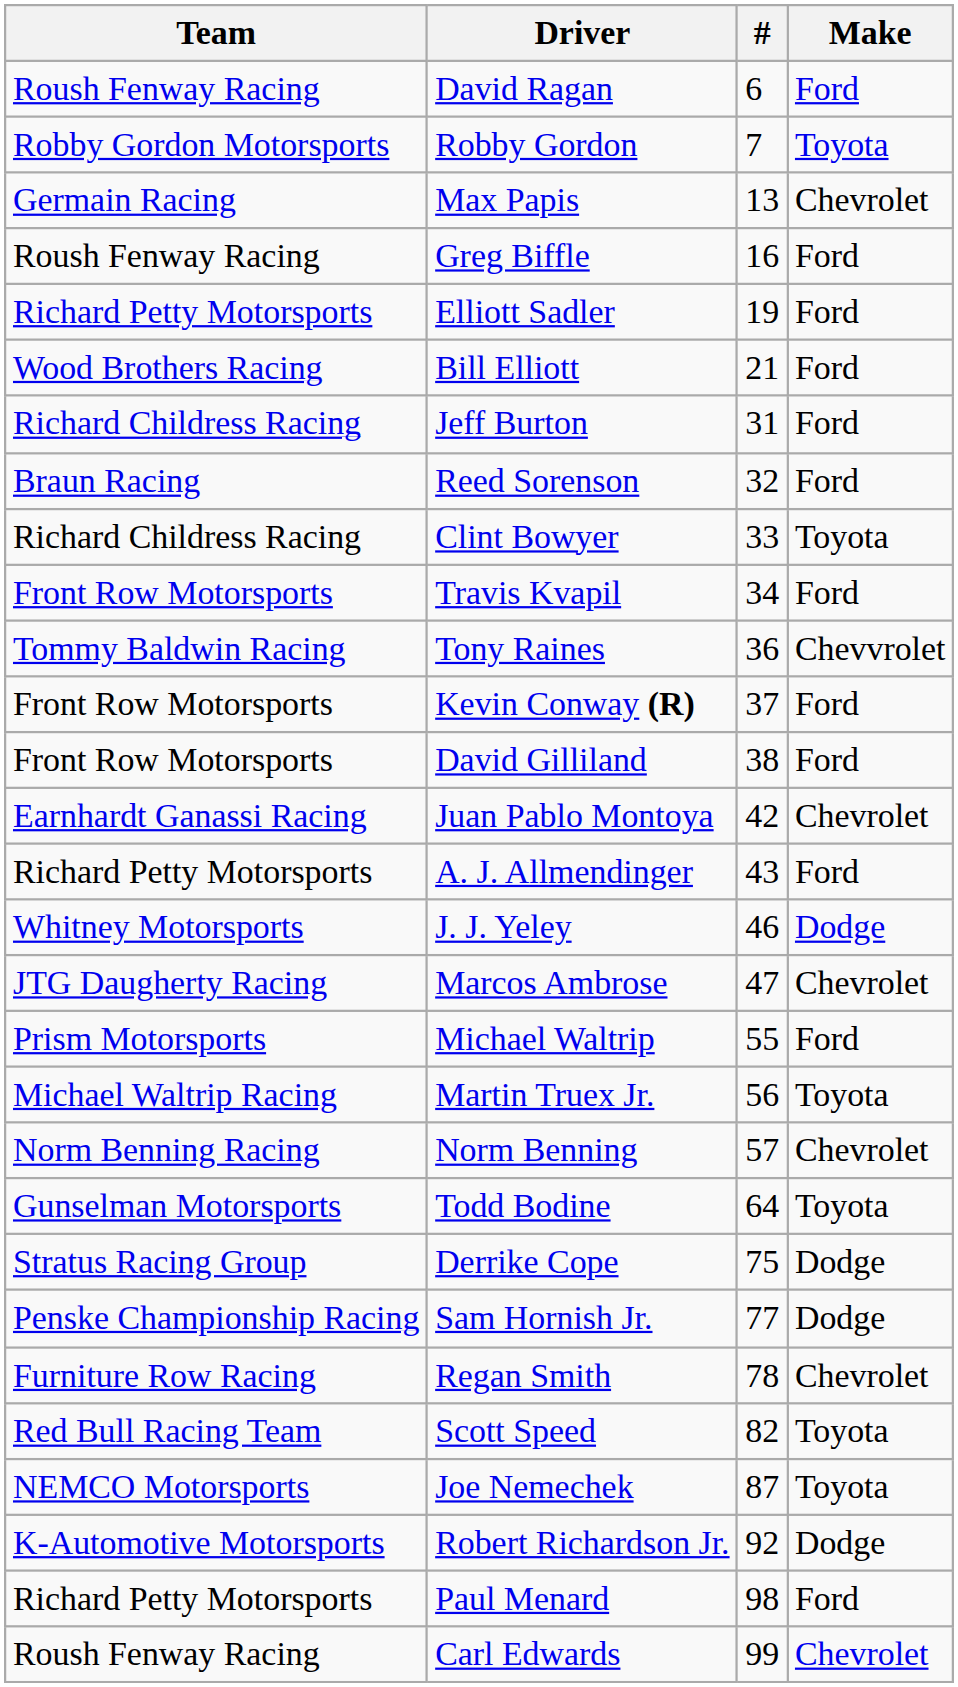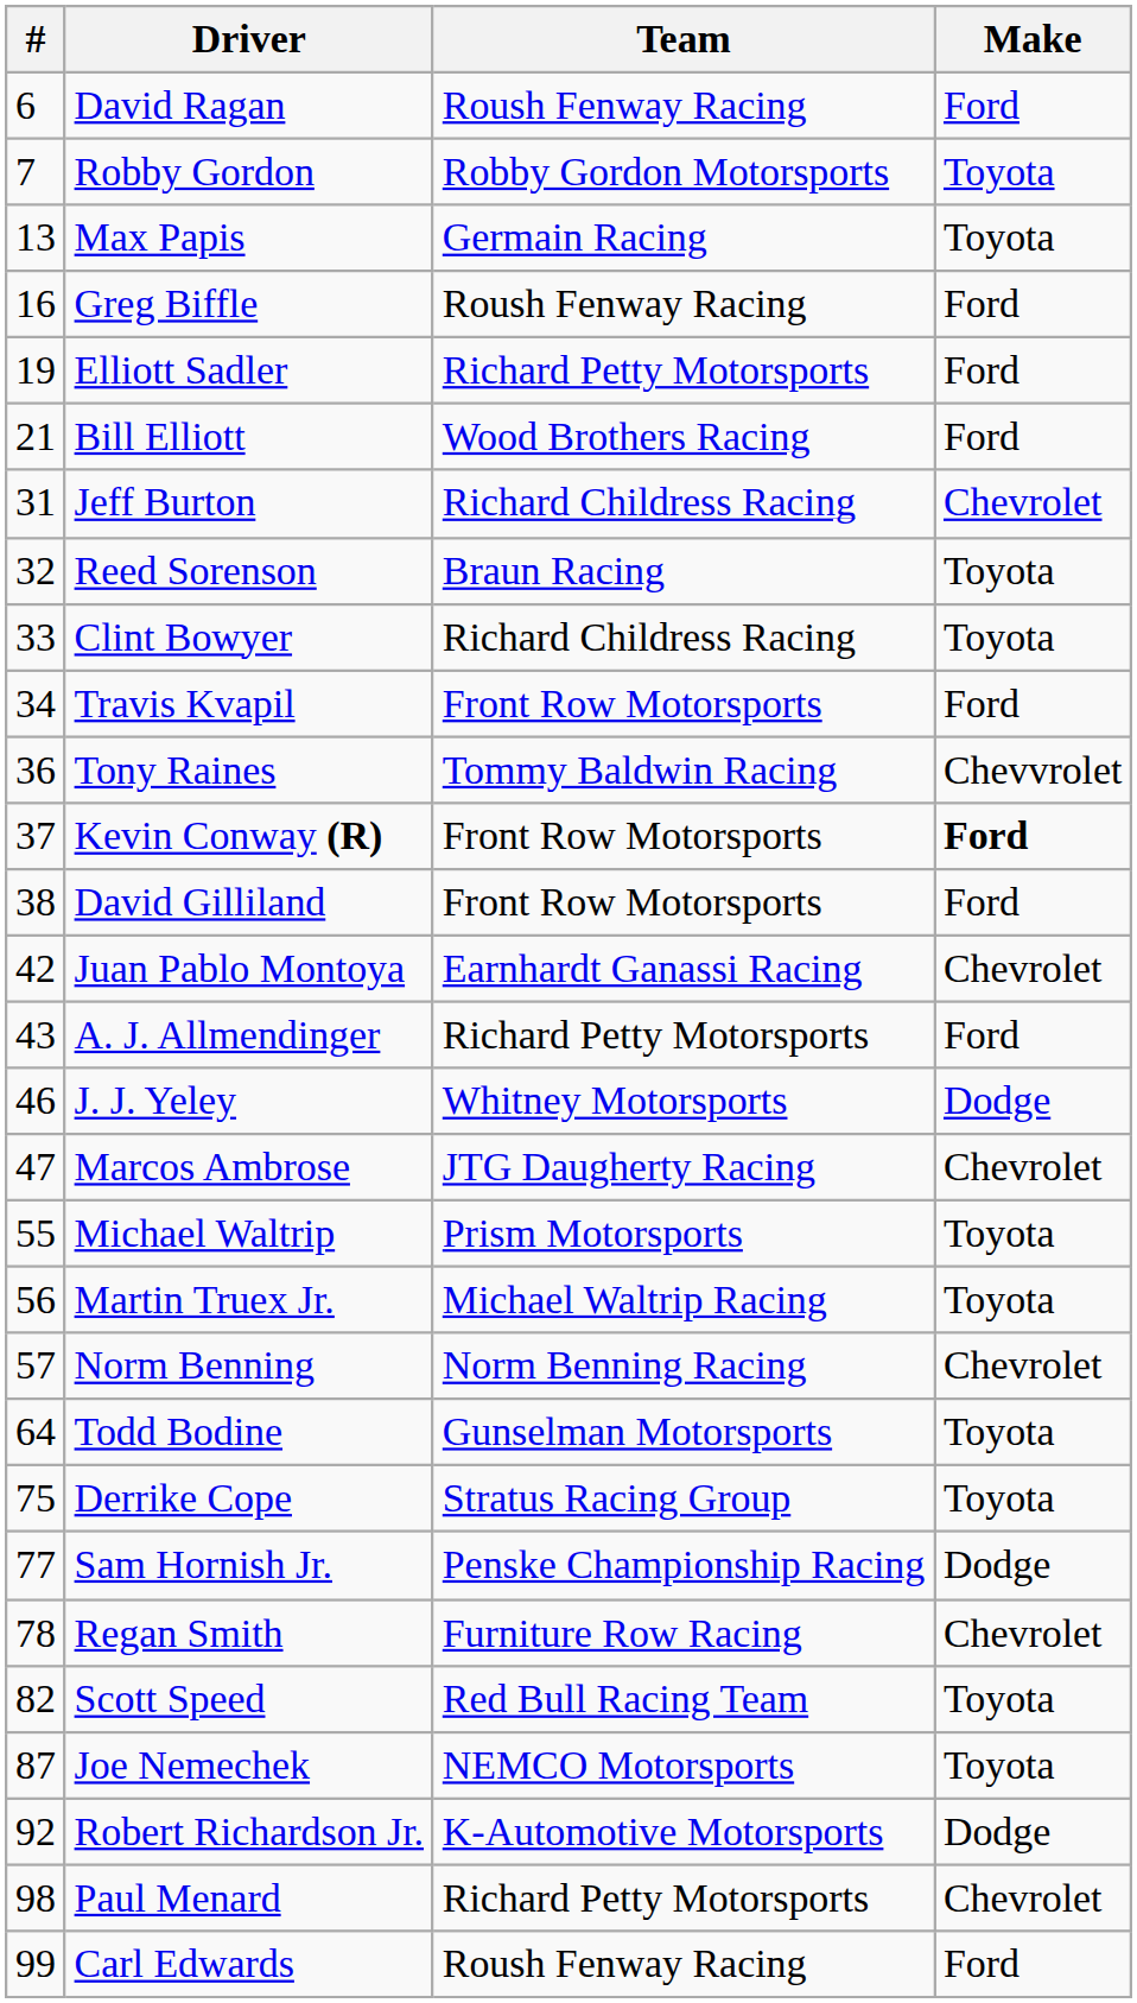columns swapped: # <-> Team
Max Papis | Make: Chevrolet -> Toyota
Jeff Burton | Make: Ford -> Chevrolet
Reed Sorenson | Make: Ford -> Toyota
Kevin Conway (R) | Make: normal -> bold
Michael Waltrip | Make: Ford -> Toyota
Derrike Cope | Make: Dodge -> Toyota
Paul Menard | Make: Ford -> Chevrolet
Carl Edwards | Make: Chevrolet -> Ford
